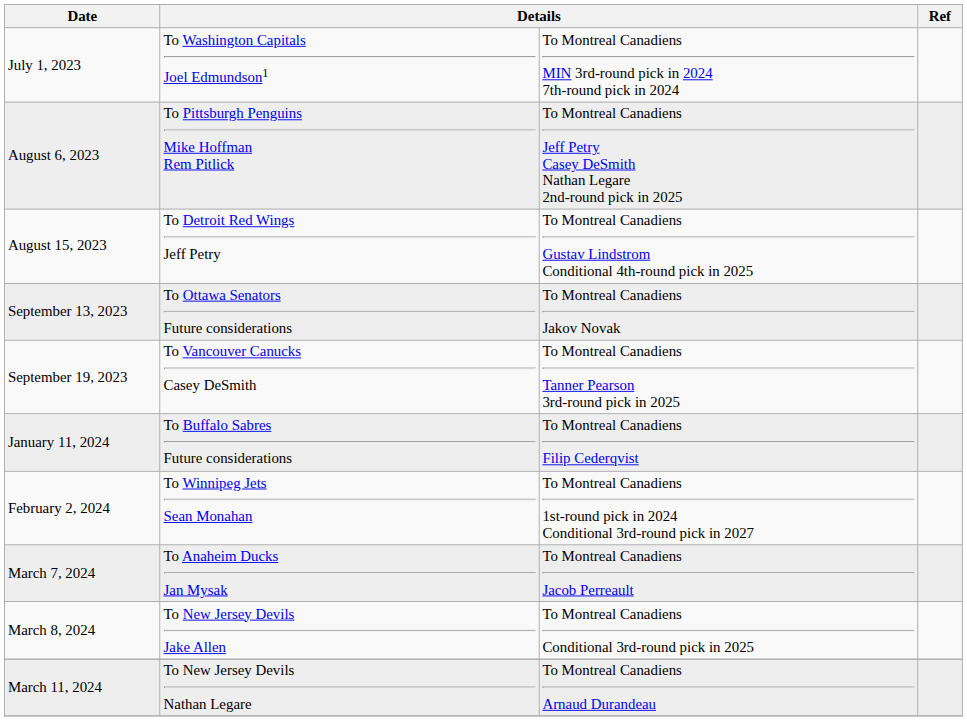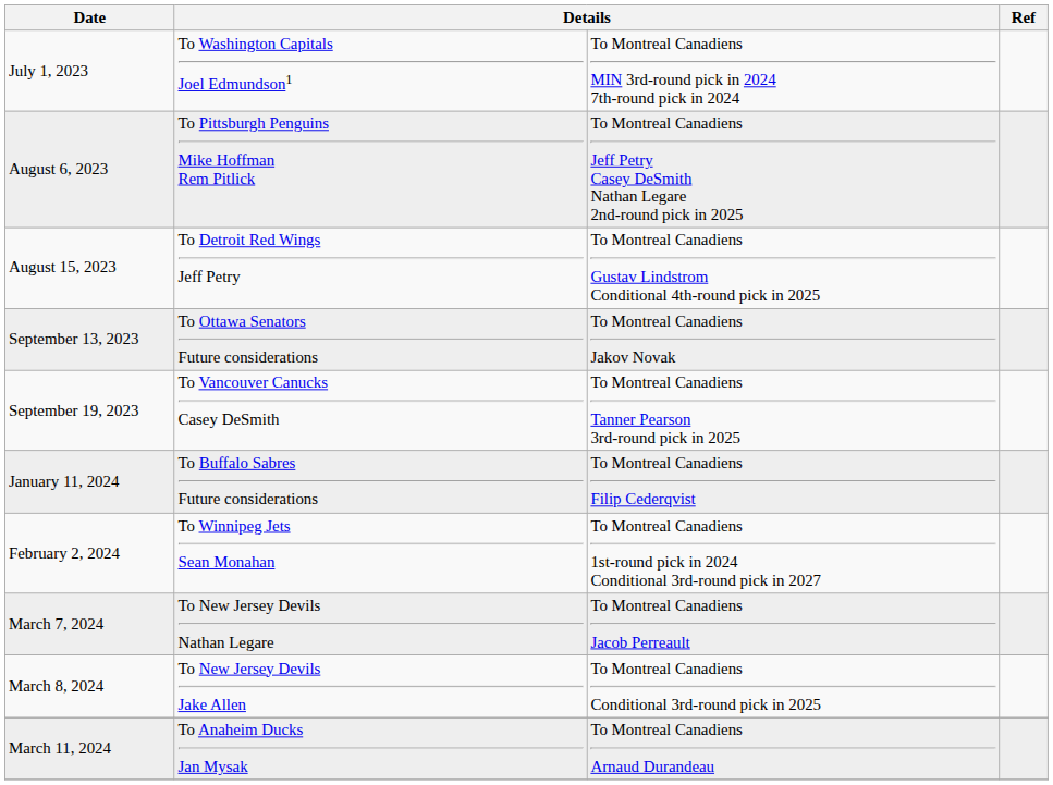March 7, 2024 | column 2: To Anaheim Ducks Jan Mysak -> To New Jersey Devils Nathan Legare
March 11, 2024 | column 2: To New Jersey Devils Nathan Legare -> To Anaheim Ducks Jan Mysak
